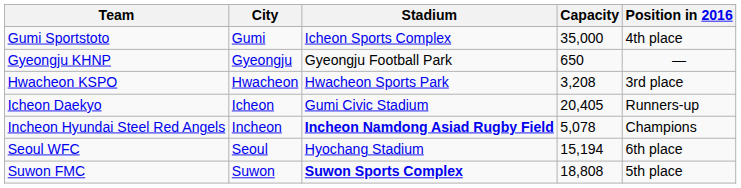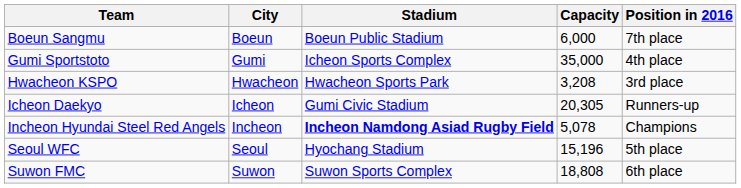+ row: Boeun Sangmu | Boeun | Boeun Public Stadium | 6,000 | 7th place
- row: Gyeongju KHNP | Gyeongju | Gyeongju Football Park | 650 | —
Icheon Daekyo | Capacity: 20,405 -> 20,305
Seoul WFC | Capacity: 15,194 -> 15,196
Seoul WFC | Position in 2016: 6th place -> 5th place
Suwon FMC | Stadium: bold -> normal
Suwon FMC | Position in 2016: 5th place -> 6th place
